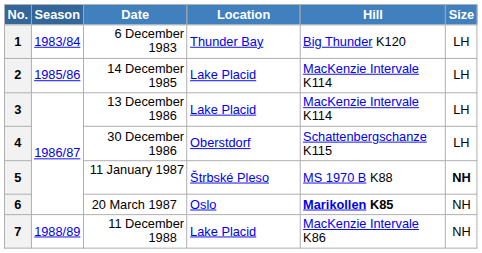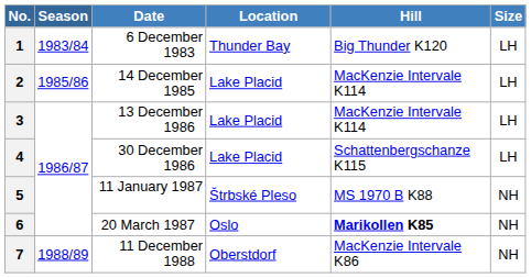4 | Location: Oberstdorf -> Lake Placid
5 | Size: bold -> normal
7 | Location: Lake Placid -> Oberstdorf
